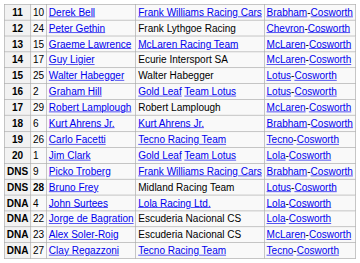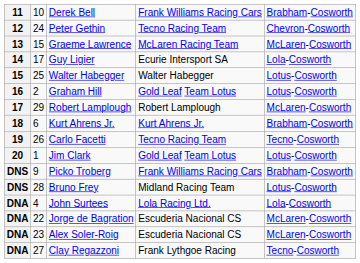Peter Gethin | column 4: Frank Lythgoe Racing -> Tecno Racing Team
Guy Ligier | column 5: McLaren-Cosworth -> Lola-Cosworth
Jim Clark | column 5: Lola-Cosworth -> Lotus-Cosworth
Bruno Frey | column 2: bold -> normal
Jorge de Bagration | column 5: Lola-Cosworth -> McLaren-Cosworth
Clay Regazzoni | column 4: Tecno Racing Team -> Frank Lythgoe Racing
